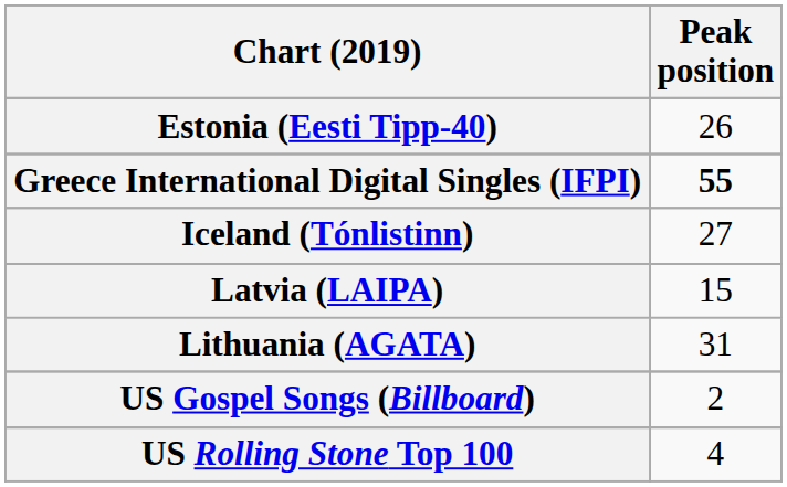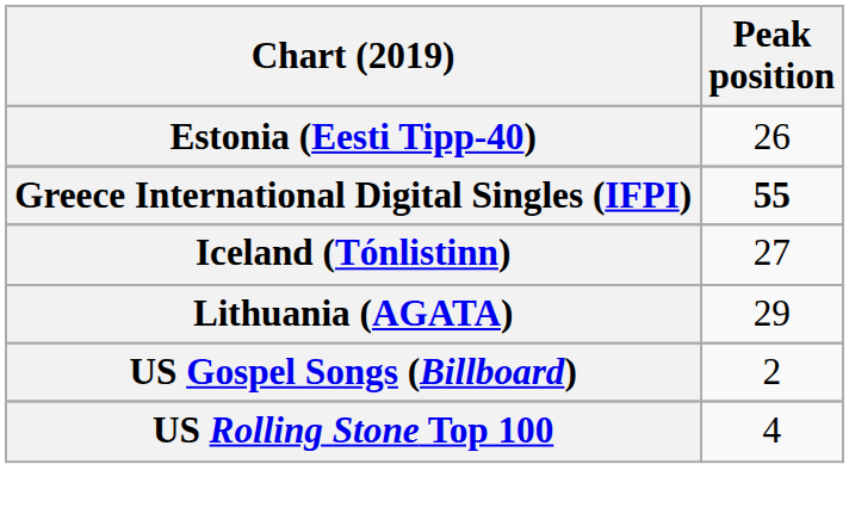- row: Latvia (LAIPA) | 15
Lithuania (AGATA) | Peak position: 31 -> 29
